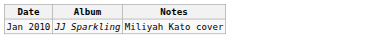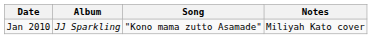+ column: Song | "Kono mama zutto Asamade"
